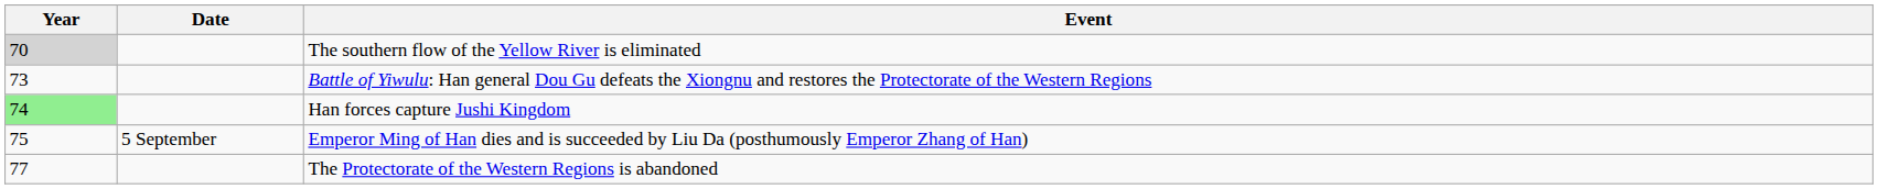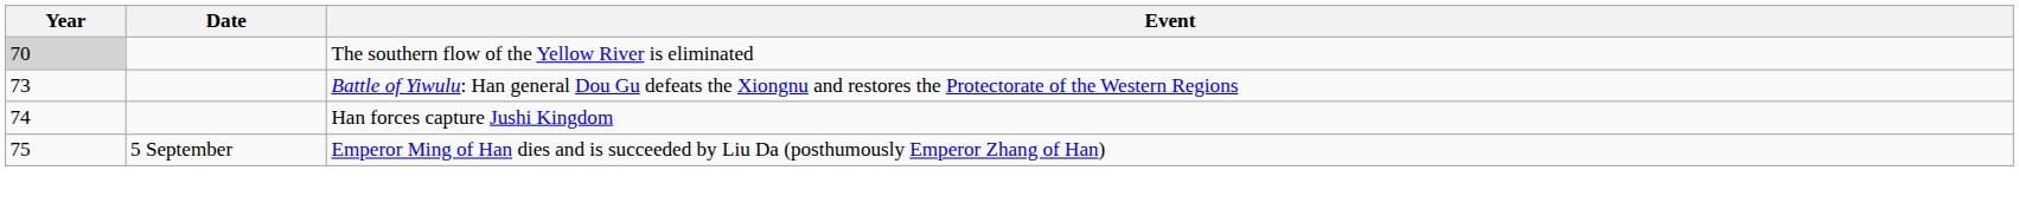Han forces capture Jushi Kingdom | Year: lightgreen background -> no background
- row: 77 | The Protectorate of the Western Regions is abandoned
